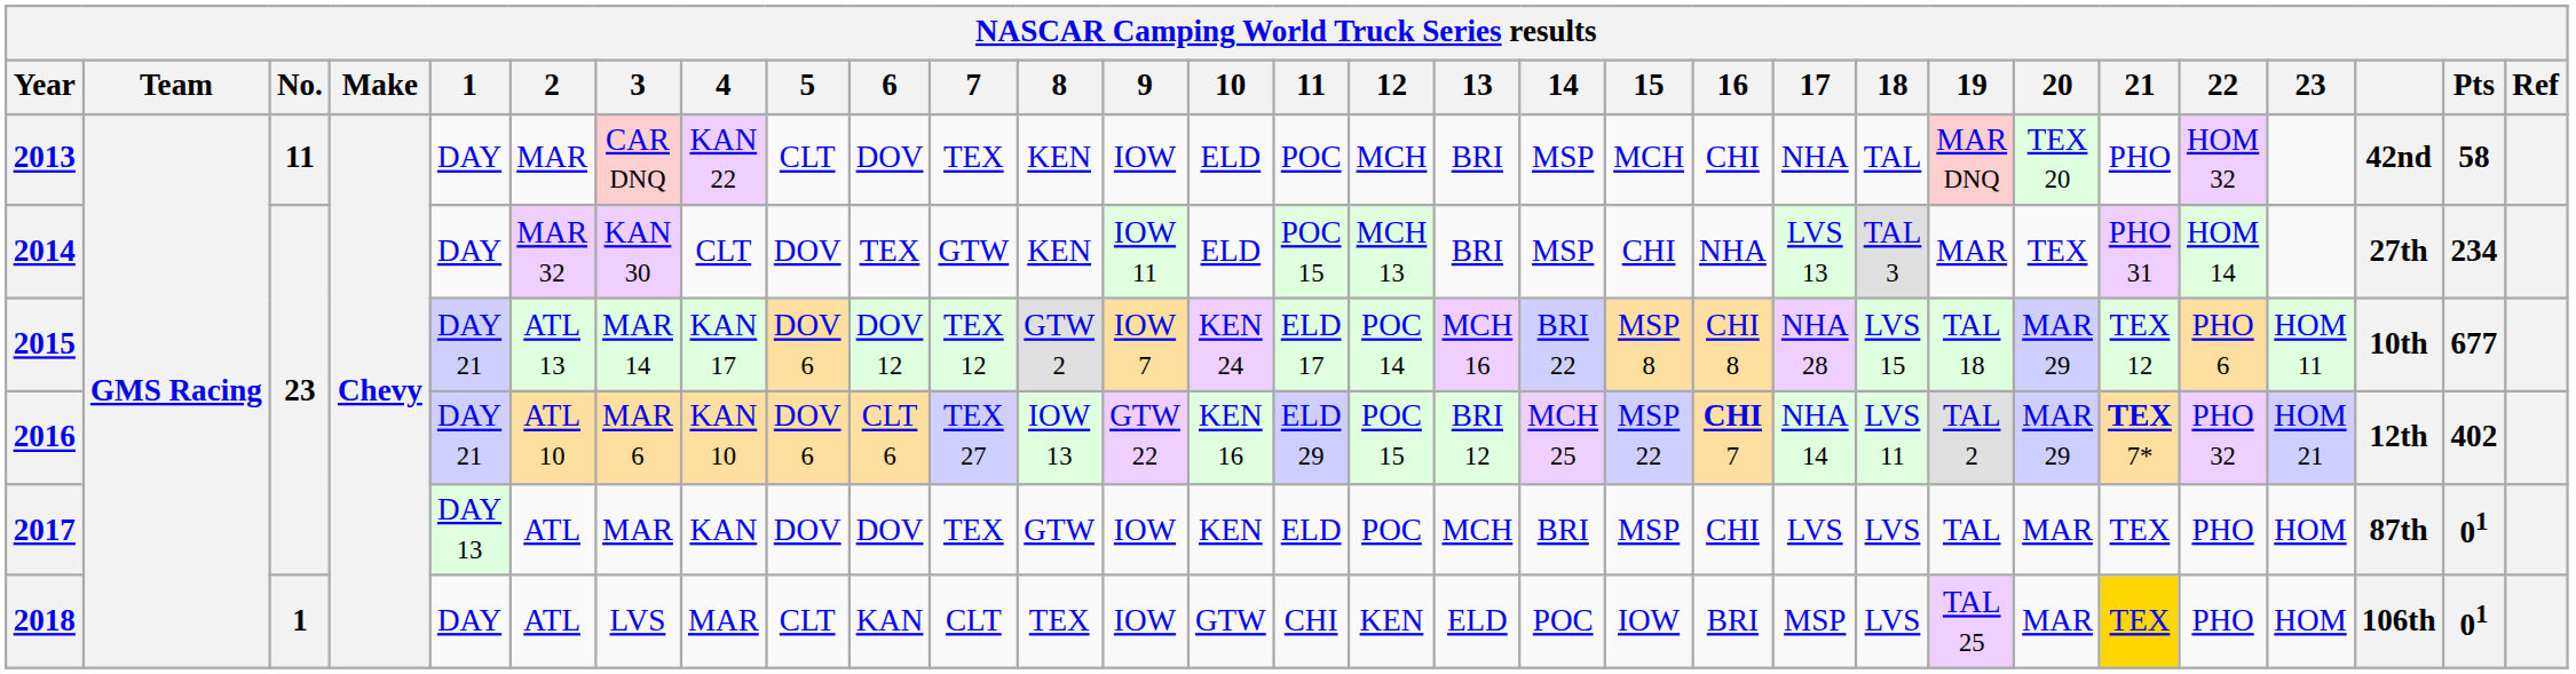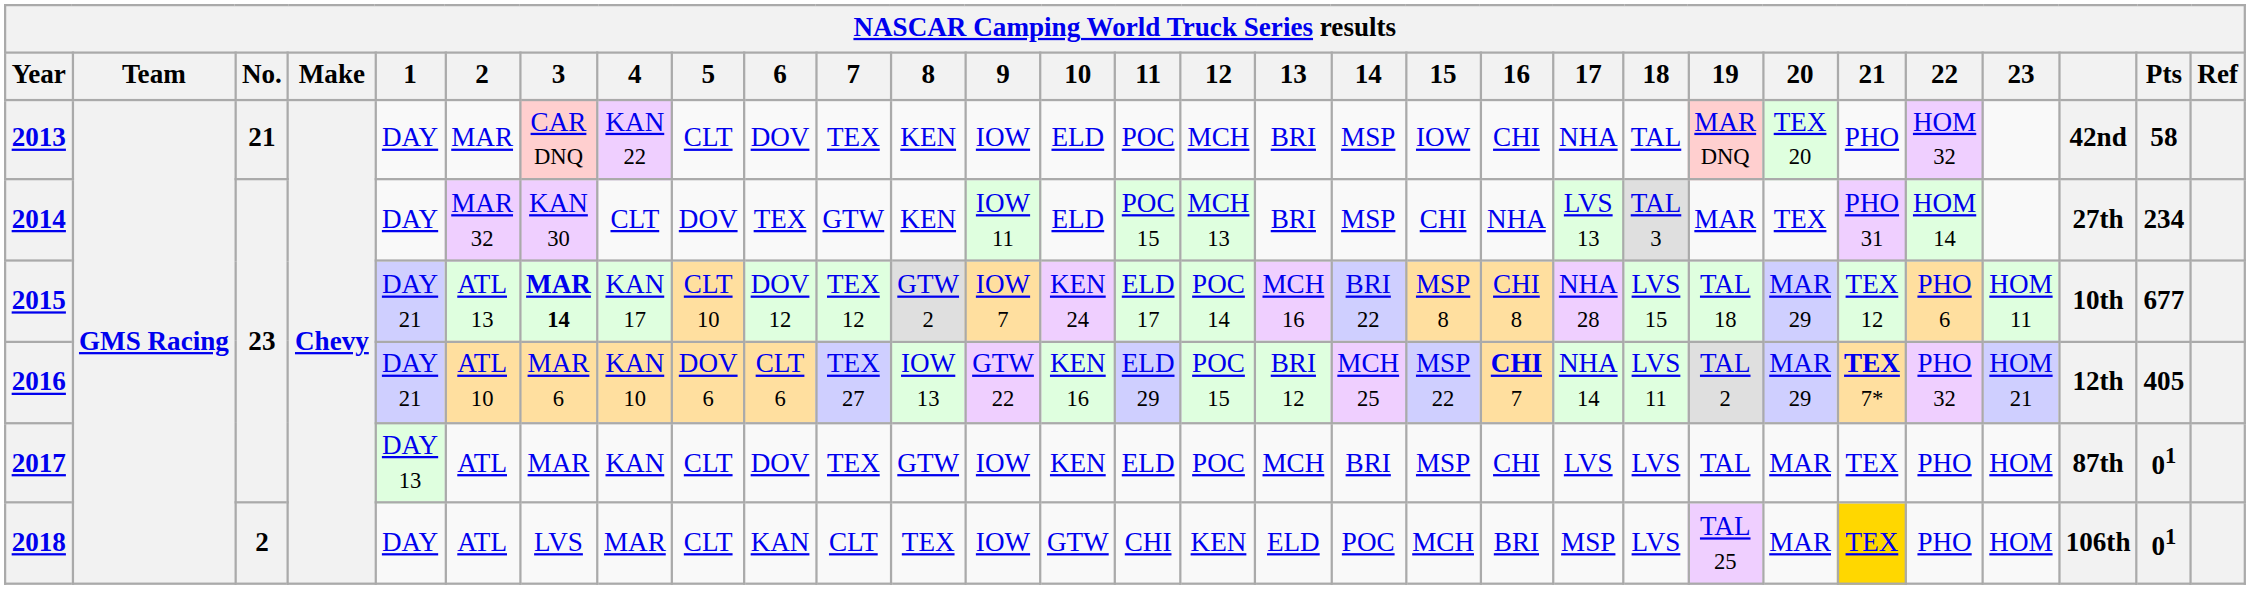2013 | No.: 11 -> 21
2013 | 15: MCH -> IOW
2015 | 3: normal -> bold
2015 | 5: DOV 6 -> CLT 10
2016 | Pts: 402 -> 405
2017 | 5: DOV -> CLT
2018 | No.: 1 -> 2
2018 | 15: IOW -> MCH
